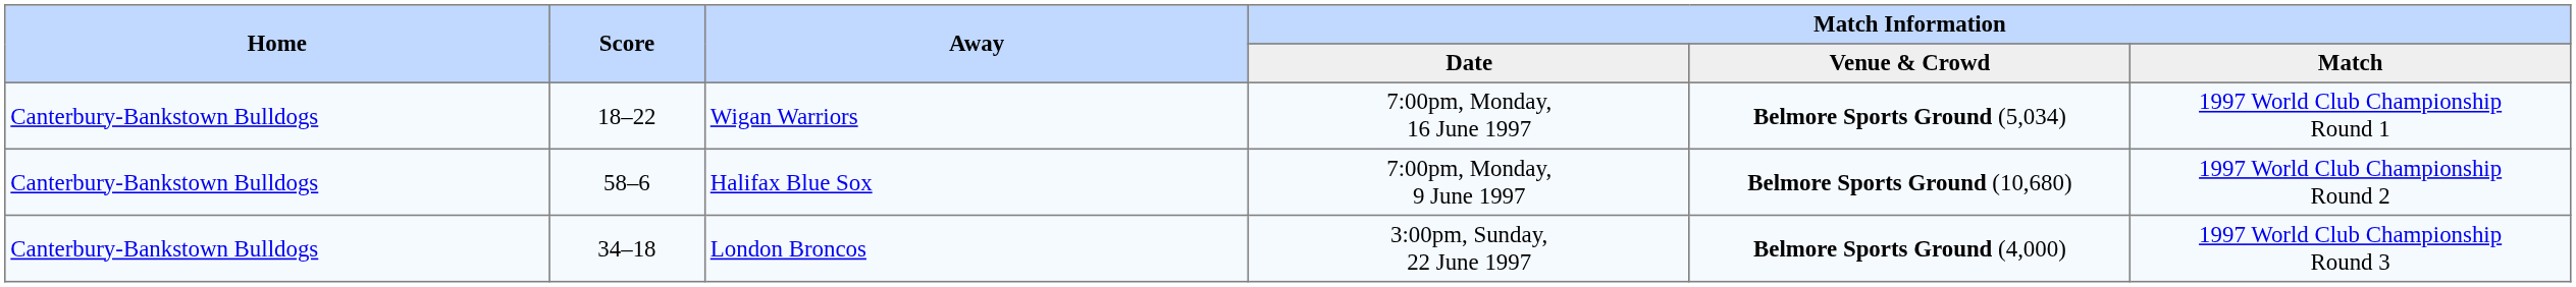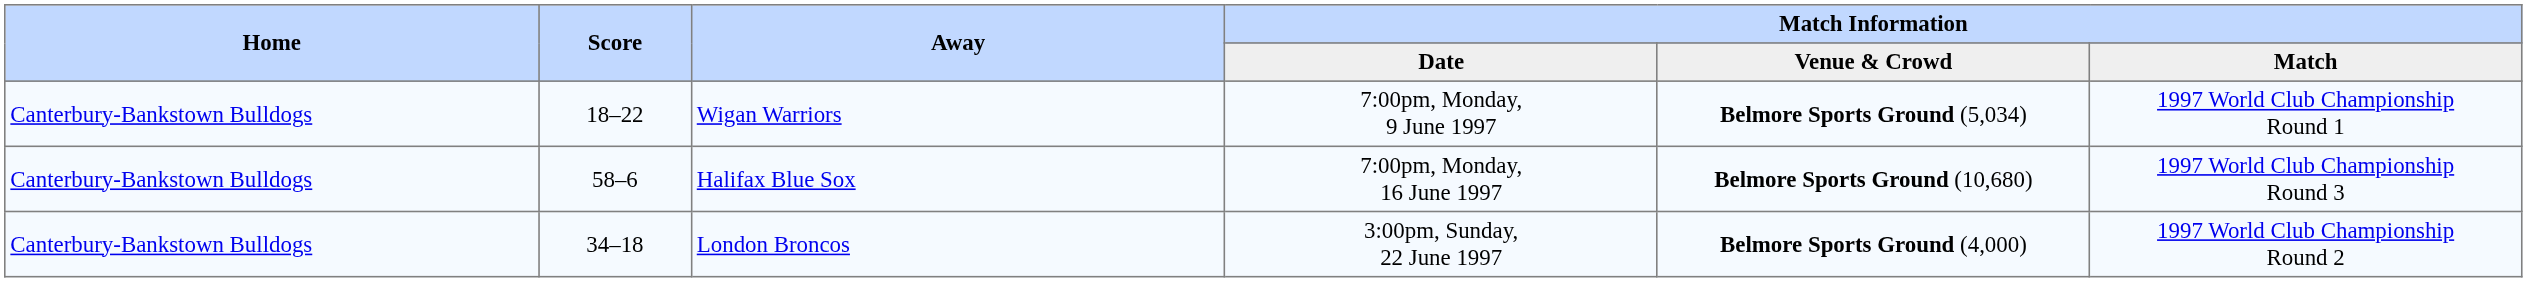Wigan Warriors | Match Information / Date: 7:00pm, Monday, 16 June 1997 -> 7:00pm, Monday, 9 June 1997
Halifax Blue Sox | Match Information / Date: 7:00pm, Monday, 9 June 1997 -> 7:00pm, Monday, 16 June 1997
Halifax Blue Sox | Match Information / Match: 1997 World Club Championship Round 2 -> 1997 World Club Championship Round 3
London Broncos | Match Information / Match: 1997 World Club Championship Round 3 -> 1997 World Club Championship Round 2
